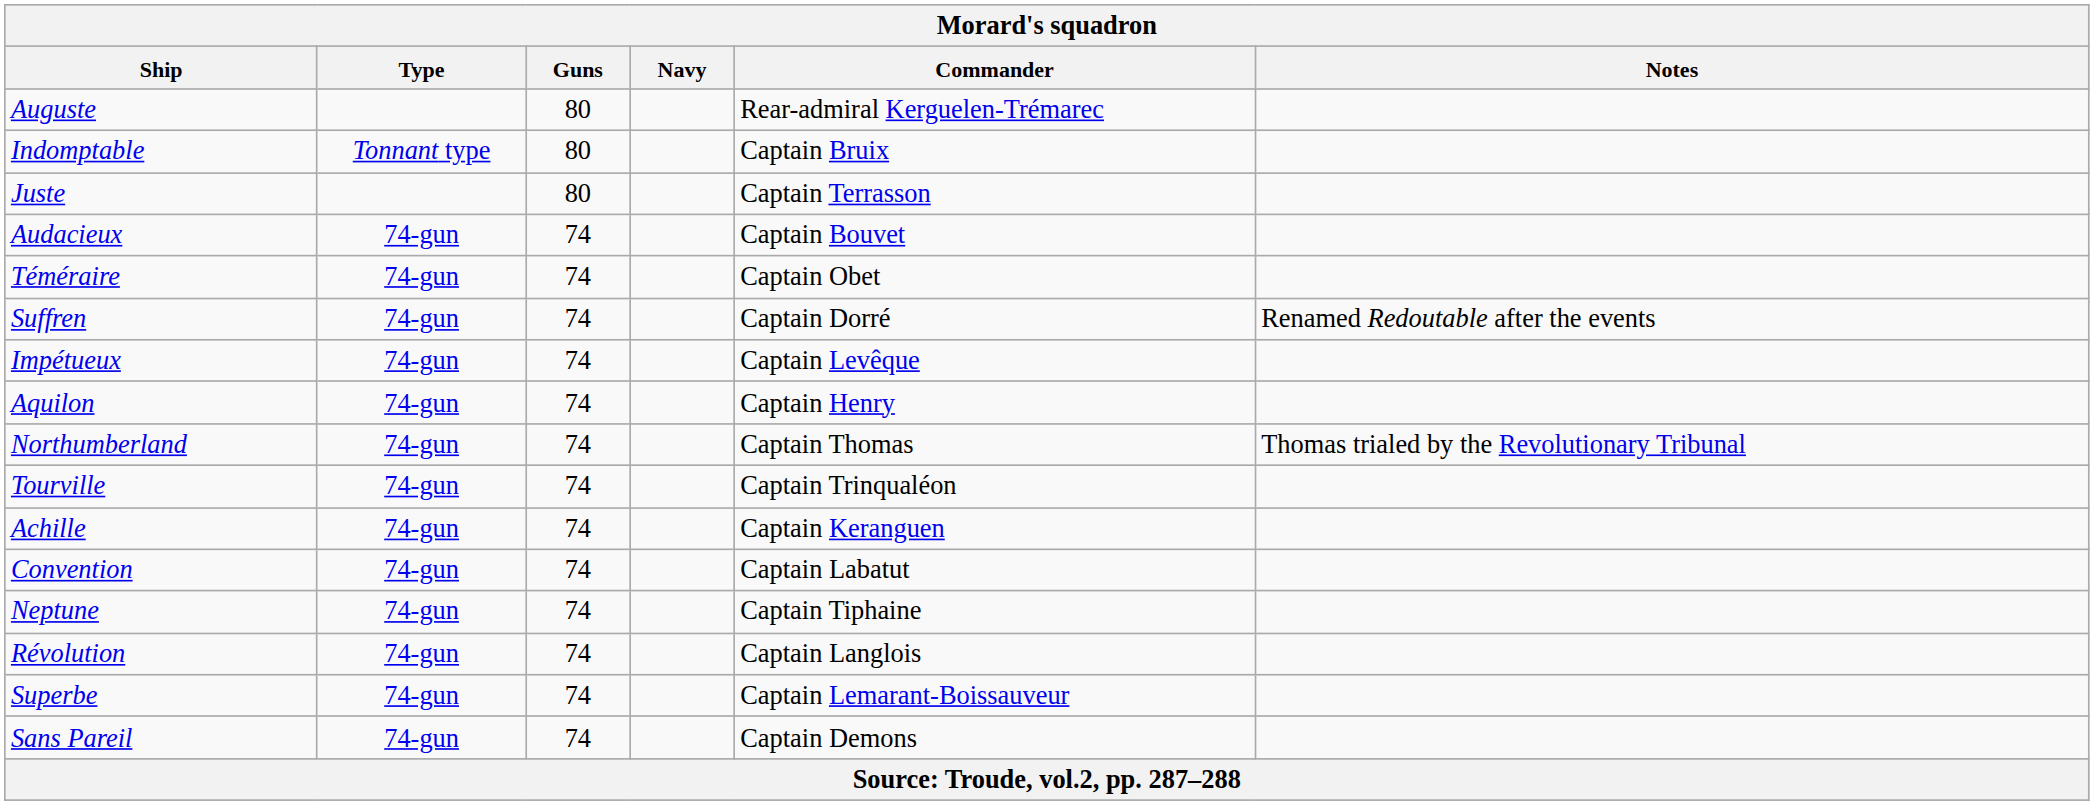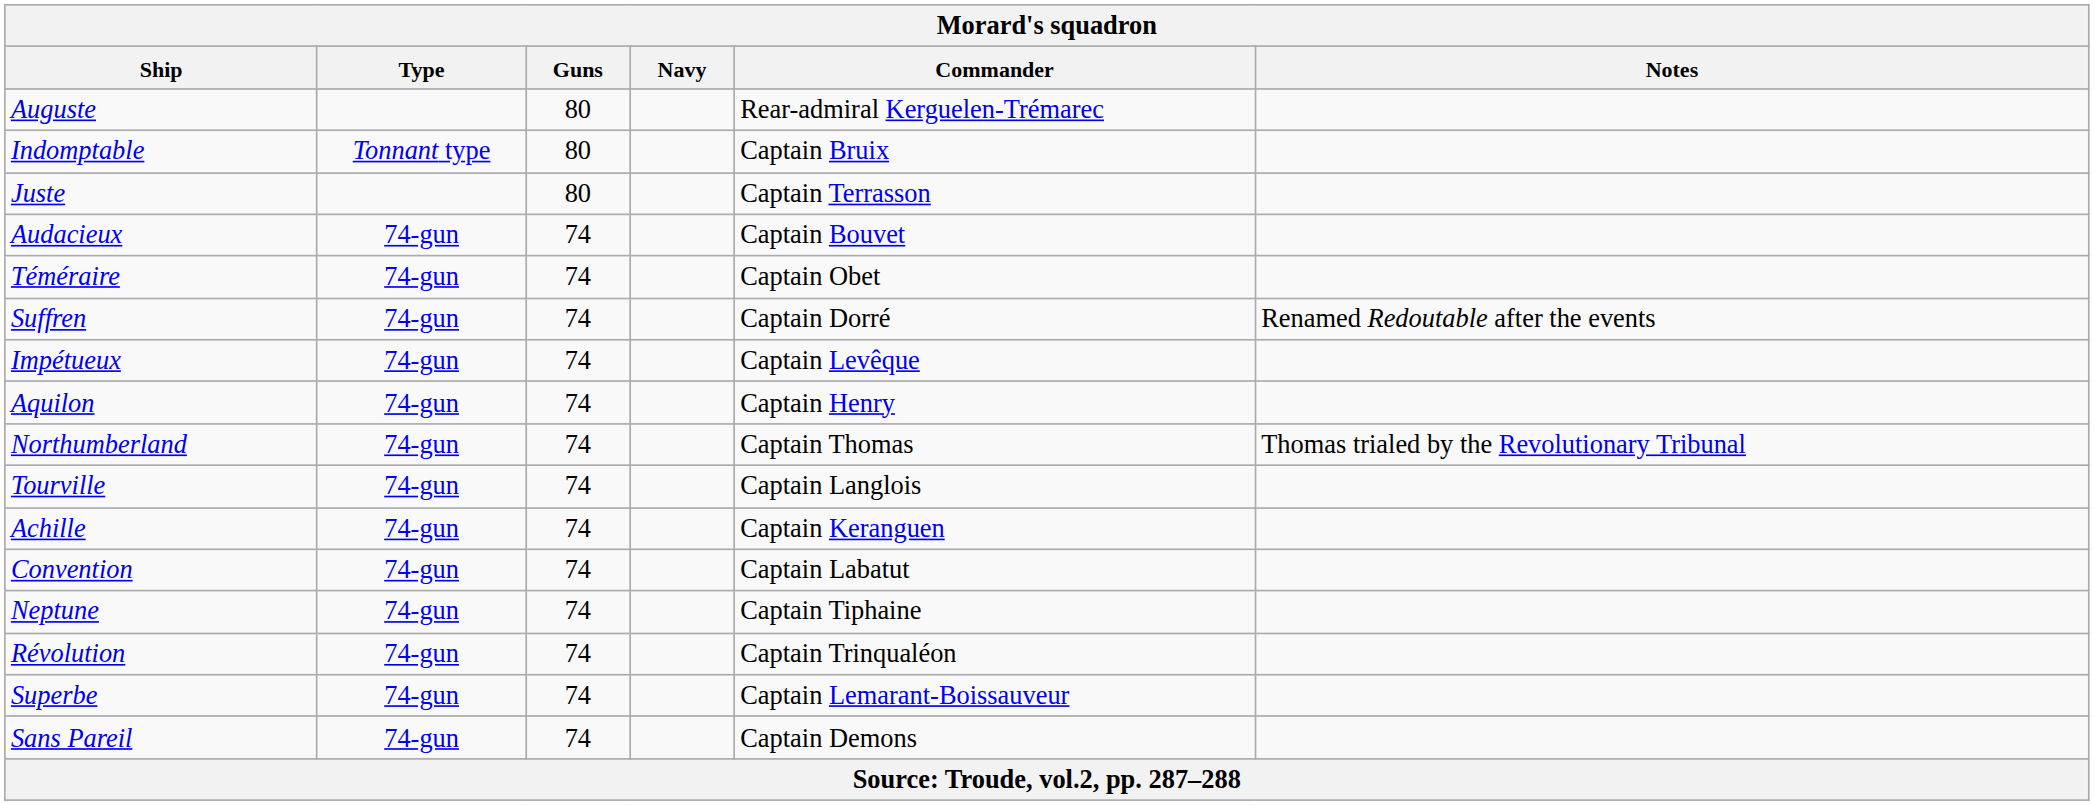Tourville | Morard's squadron / Commander: Captain Trinqualéon -> Captain Langlois
Révolution | Morard's squadron / Commander: Captain Langlois -> Captain Trinqualéon
